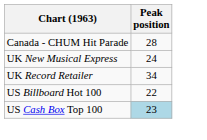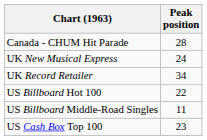+ row: US Billboard Middle-Road Singles | 11
US Cash Box Top 100 | Peak position: lightblue background -> no background
